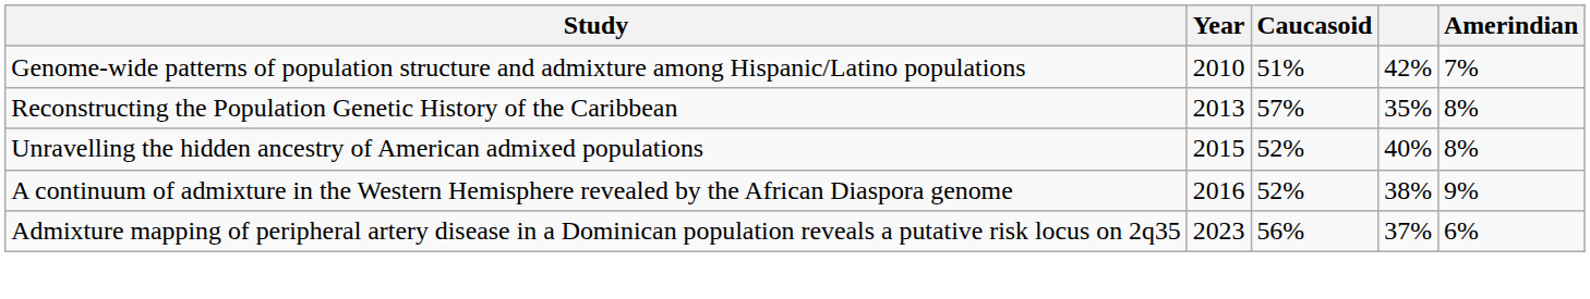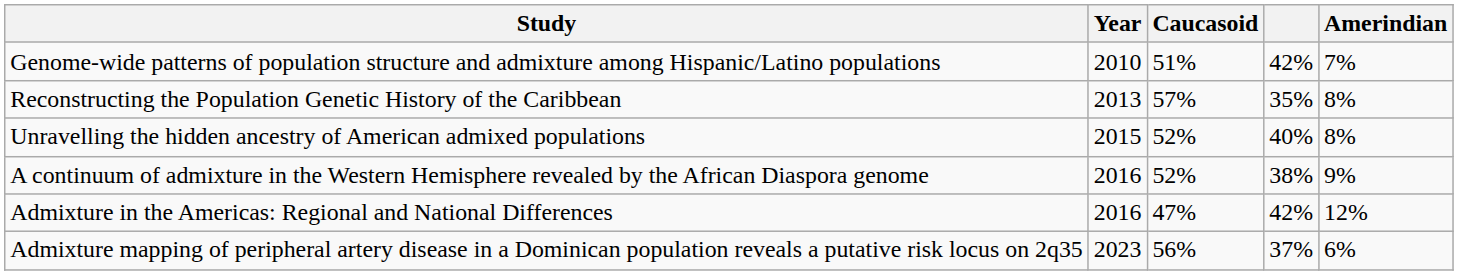+ row: Admixture in the Americas: Regional and National Differences | 2016 | 47% | 42% | 12%
